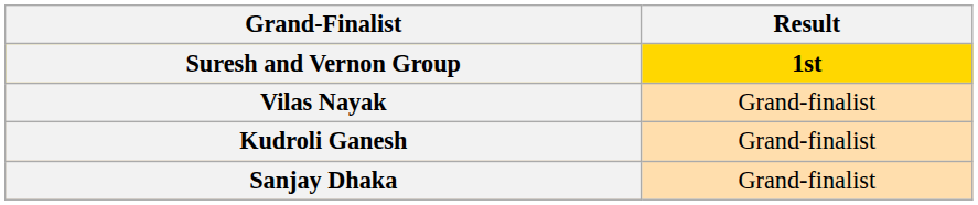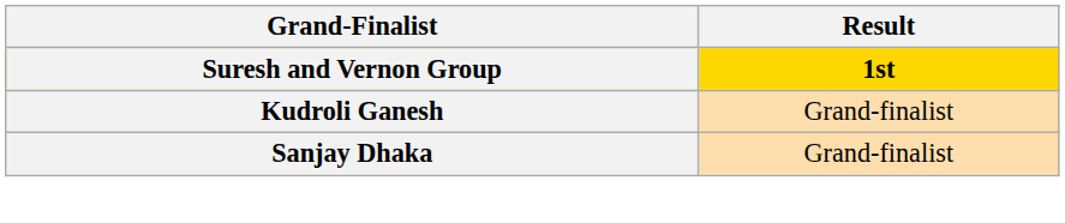- row: Vilas Nayak | Grand-finalist
